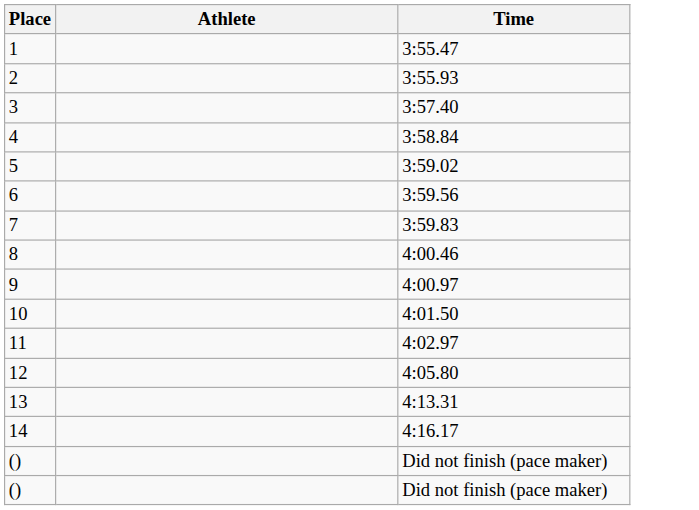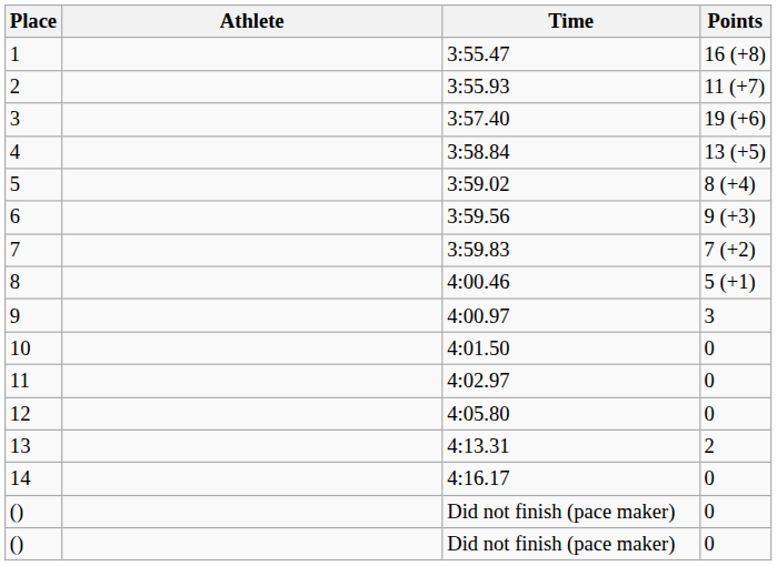+ column: Points | 16 (+8) | 11 (+7) | 19 (+6) | 13 (+5) | 8 (+4) | 9 (+3) | 7 (+2) | 5 (+1) | 3 | 0 | 0 | 0 | 2 | 0 | 0 | 0
